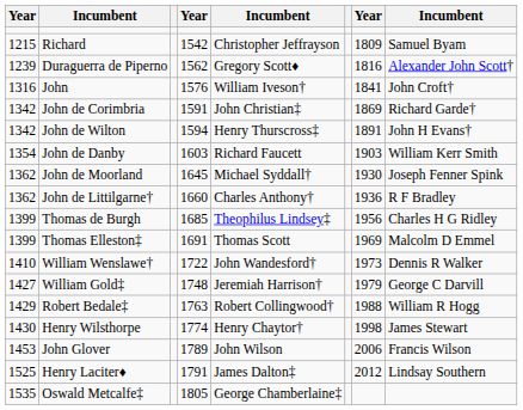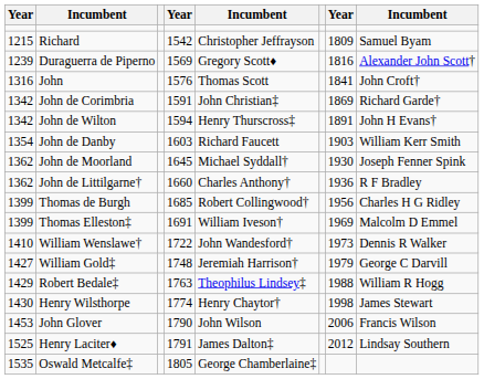Duraguerra de Piperno | column 4: 1562 -> 1569
John | column 5: William Iveson† -> Thomas Scott
Thomas de Burgh | column 5: Theophilus Lindsey‡ -> Robert Collingwood†
Thomas Elleston‡ | column 5: Thomas Scott -> William Iveson†
Robert Bedale‡ | column 5: Robert Collingwood† -> Theophilus Lindsey‡
John Glover | column 4: 1789 -> 1790
